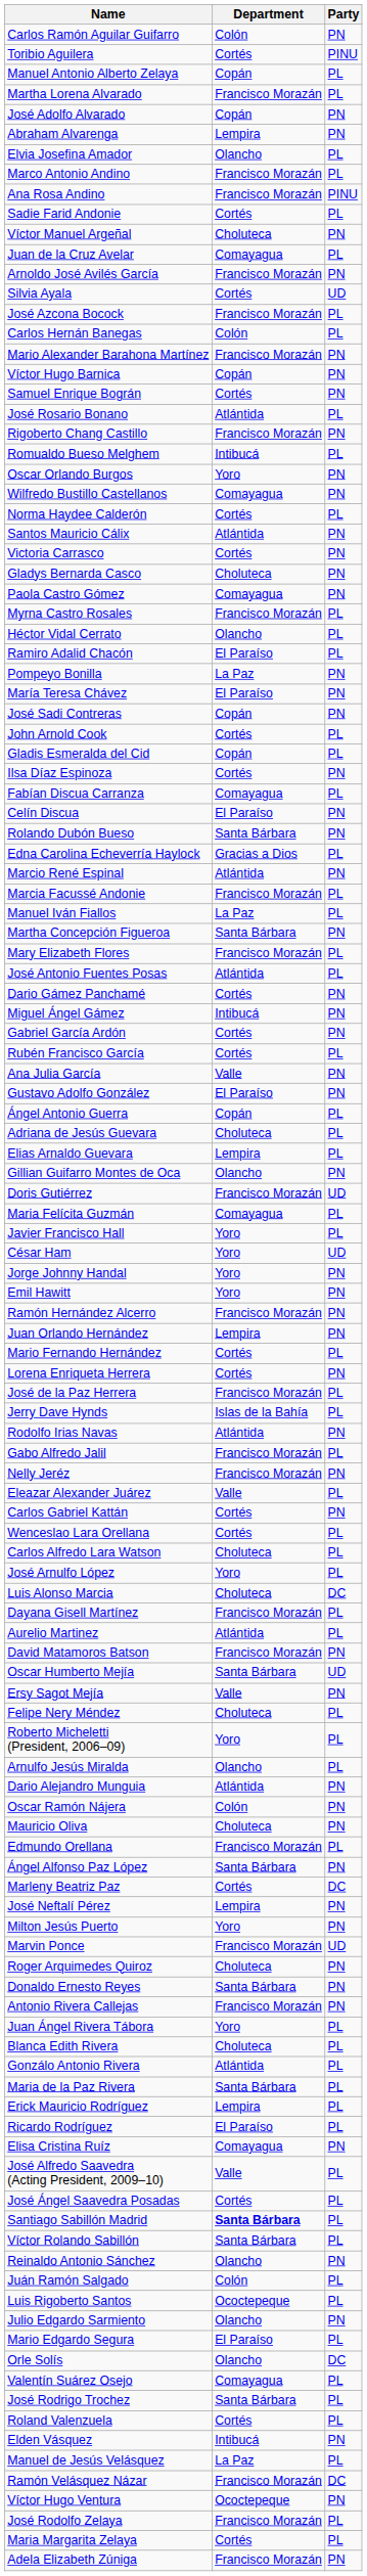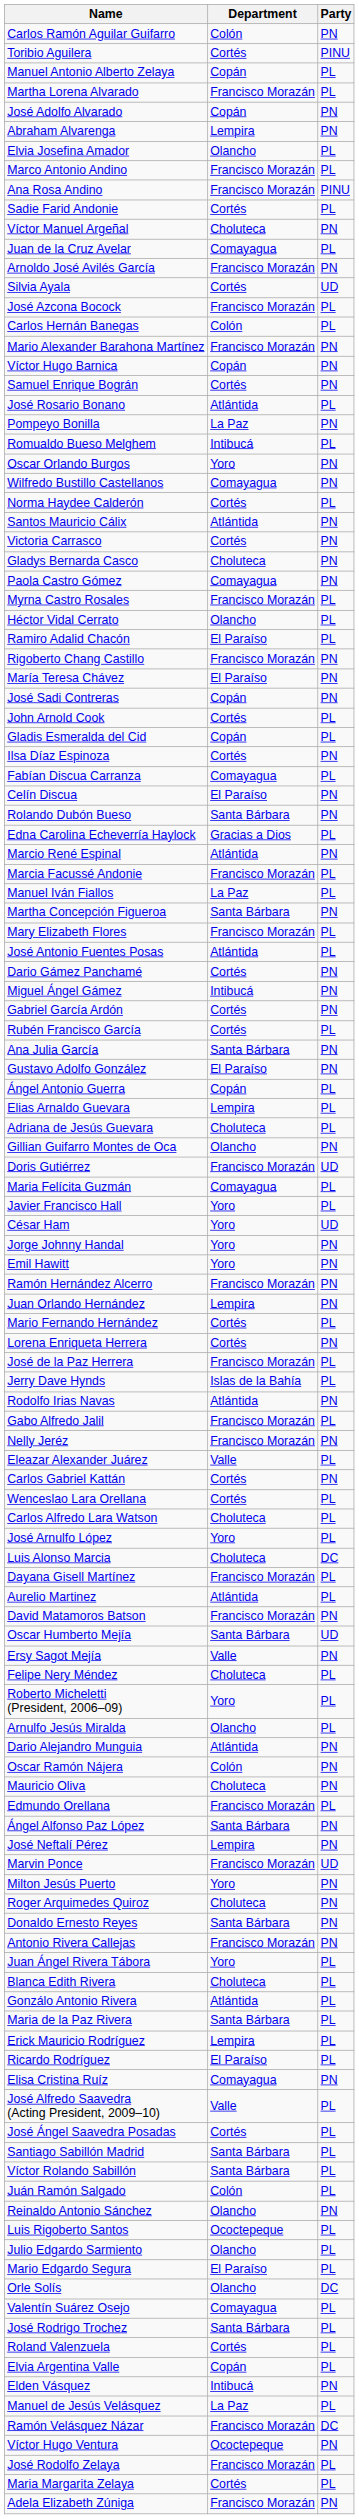rows swapped: Pompeyo Bonilla <-> Rigoberto Chang Castillo
Ana Julia García | Department: Valle -> Santa Bárbara
rows swapped: Elias Arnaldo Guevara <-> Adriana de Jesús Guevara
- row: Marleny Beatriz Paz | Cortés | DC
rows swapped: Marvin Ponce <-> Milton Jesús Puerto
Santiago Sabillón Madrid | Department: bold -> normal
rows swapped: Juán Ramón Salgado <-> Reinaldo Antonio Sánchez
Julio Edgardo Sarmiento | Party: PN -> PL
+ row: Elvia Argentina Valle | Copán | PL
